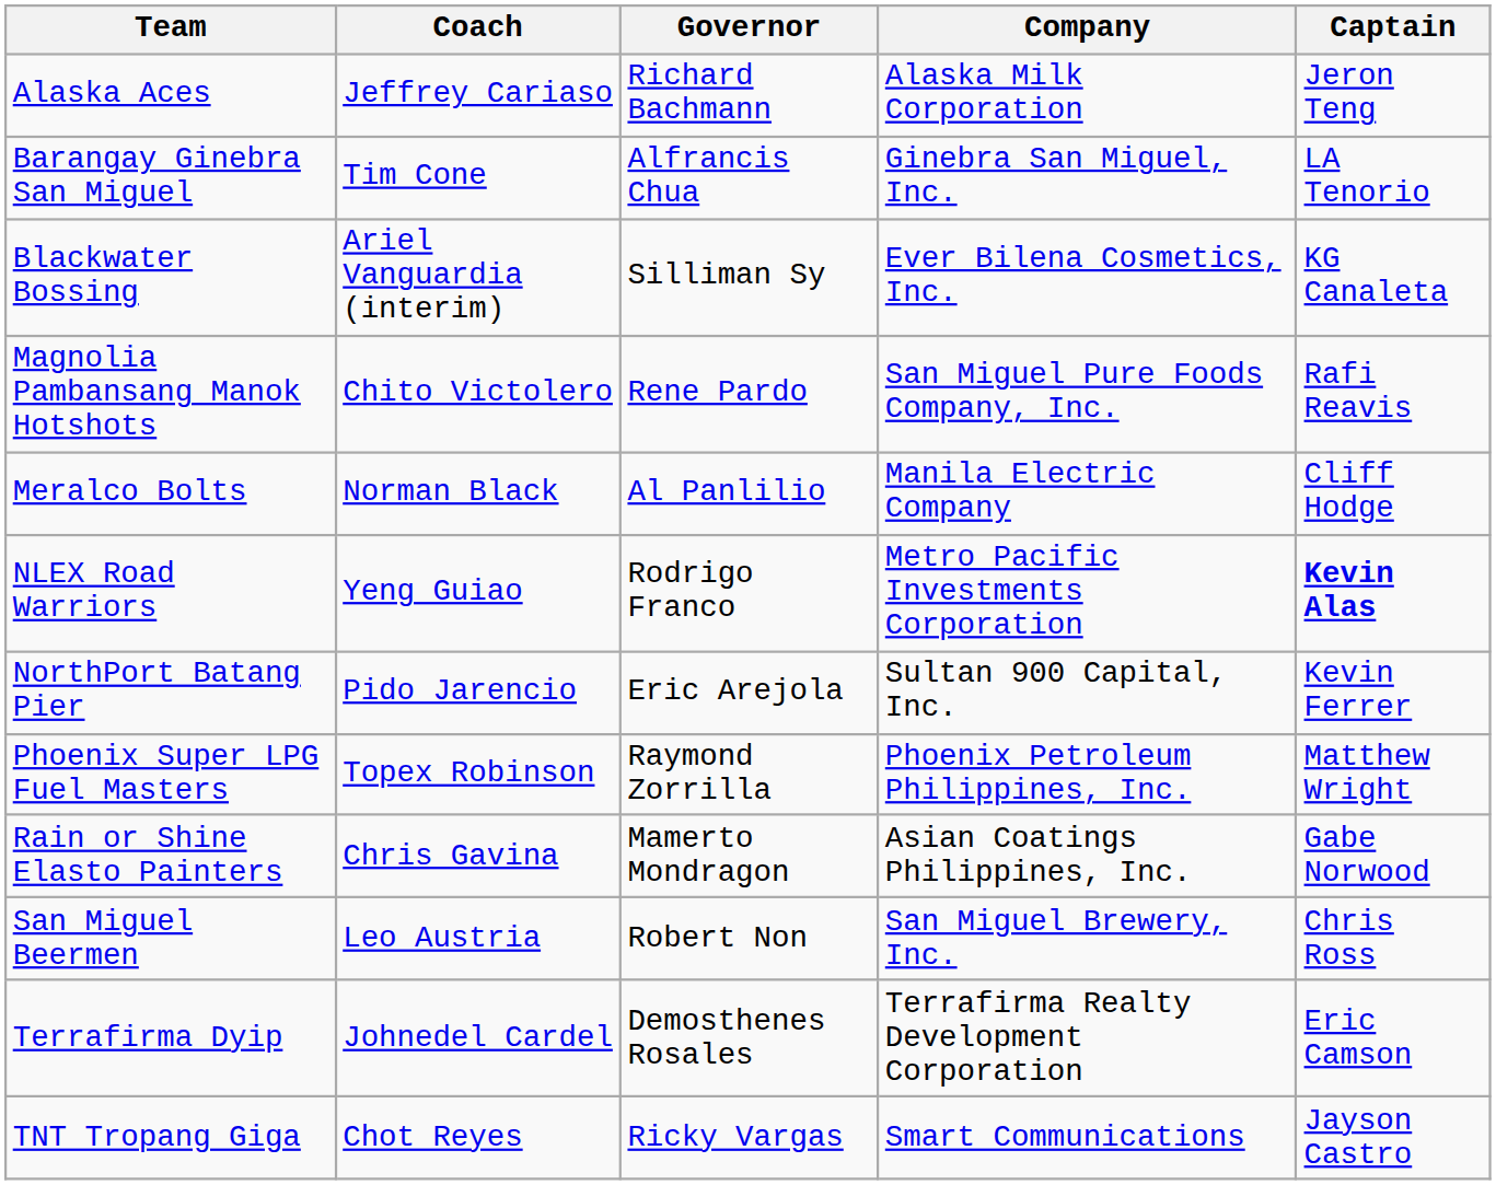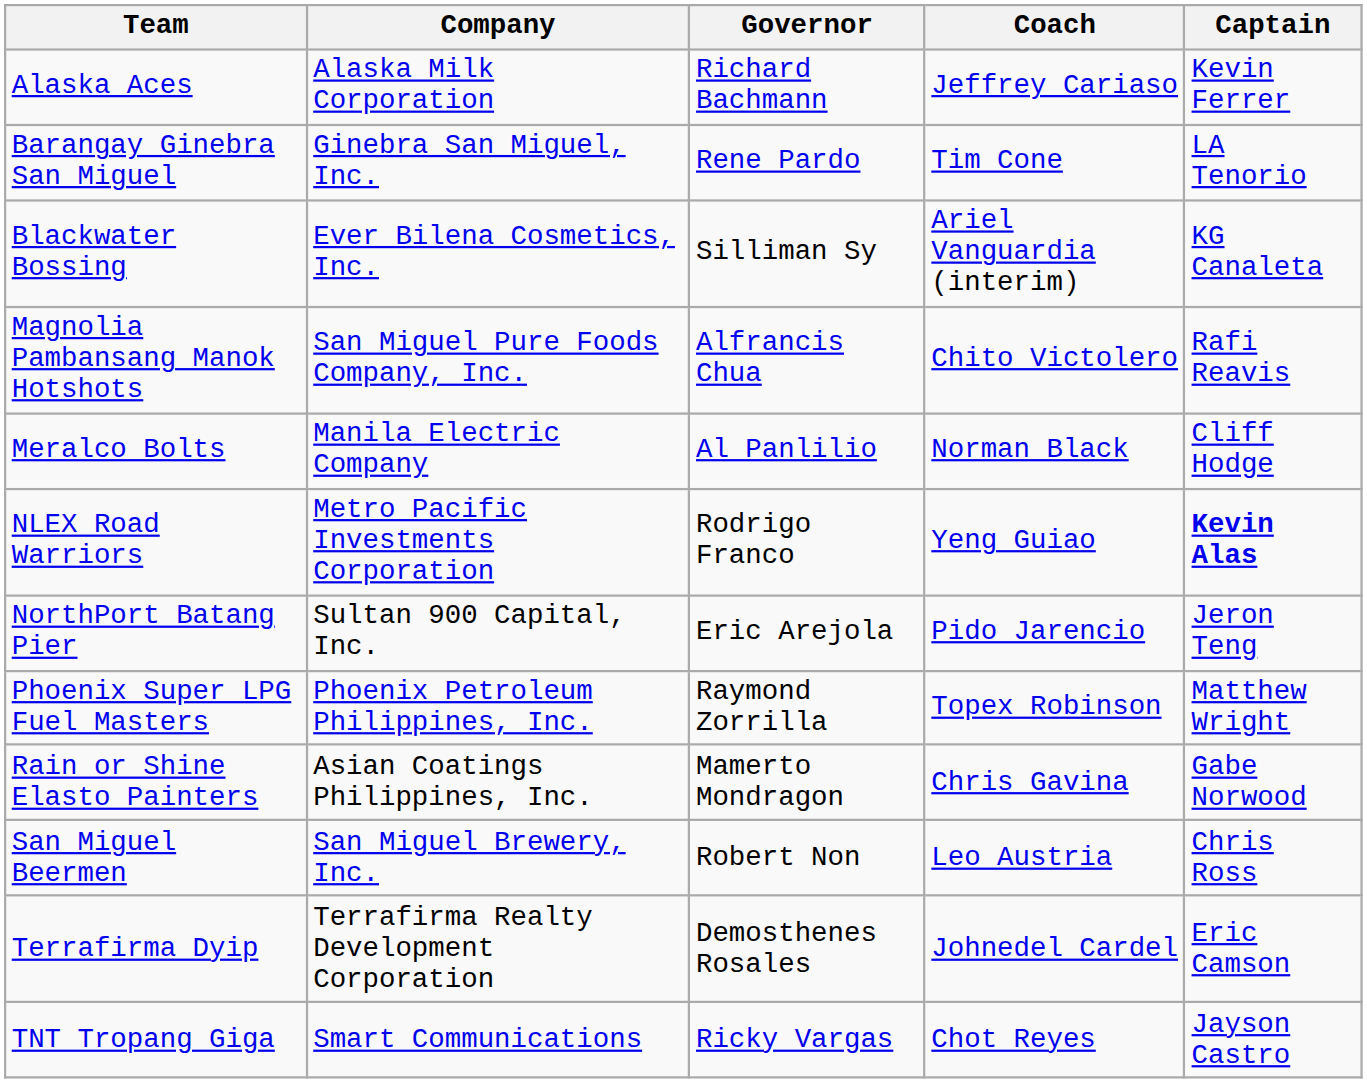columns swapped: Company <-> Coach
Alaska Aces | Captain: Jeron Teng -> Kevin Ferrer
Barangay Ginebra San Miguel | Governor: Alfrancis Chua -> Rene Pardo
Magnolia Pambansang Manok Hotshots | Governor: Rene Pardo -> Alfrancis Chua
NorthPort Batang Pier | Captain: Kevin Ferrer -> Jeron Teng
